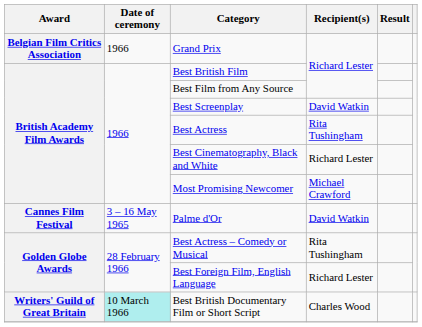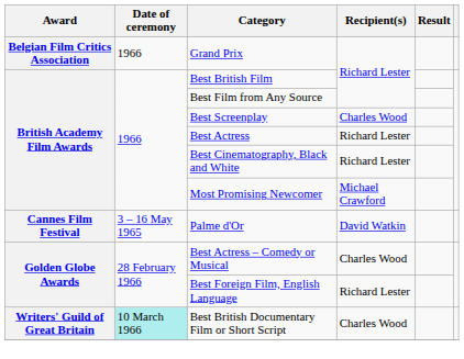Best Screenplay | Recipient(s): David Watkin -> Charles Wood
Best Actress | Recipient(s): Rita Tushingham -> Richard Lester
Best Actress – Comedy or Musical | Recipient(s): Rita Tushingham -> Charles Wood
